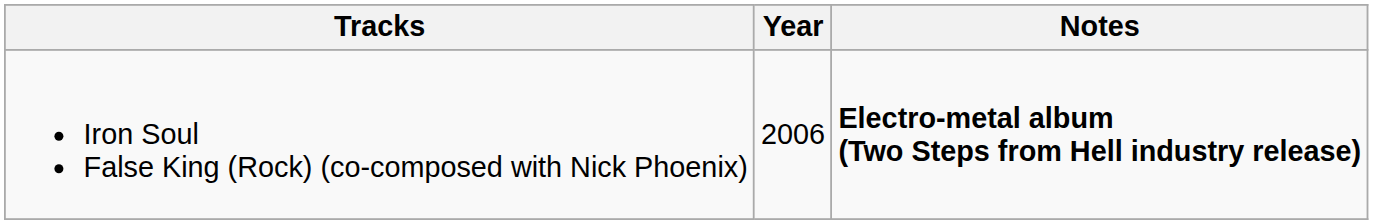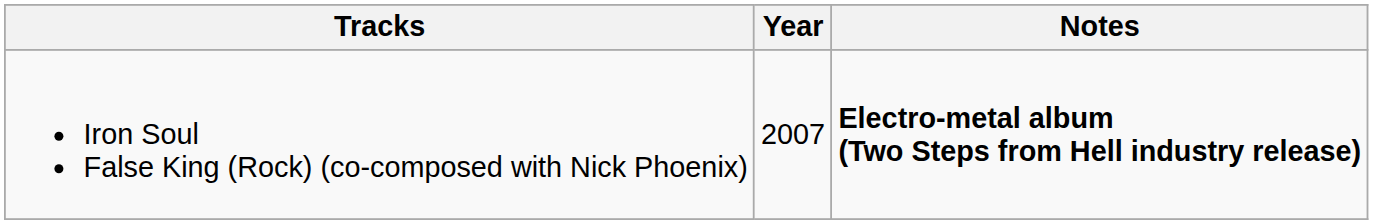Iron Soul False King (Rock) (co-composed with Nick Phoenix) | Year: 2006 -> 2007
